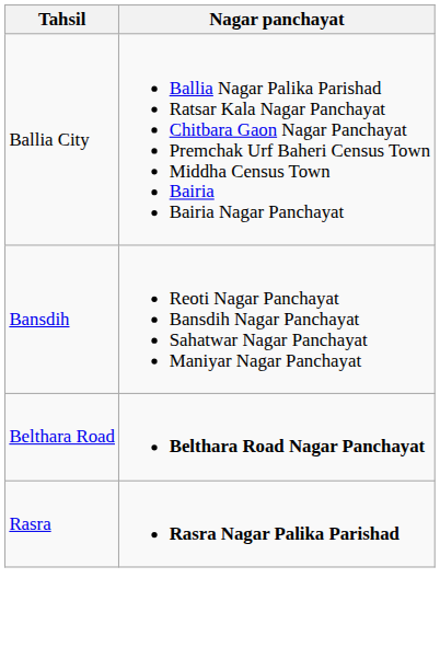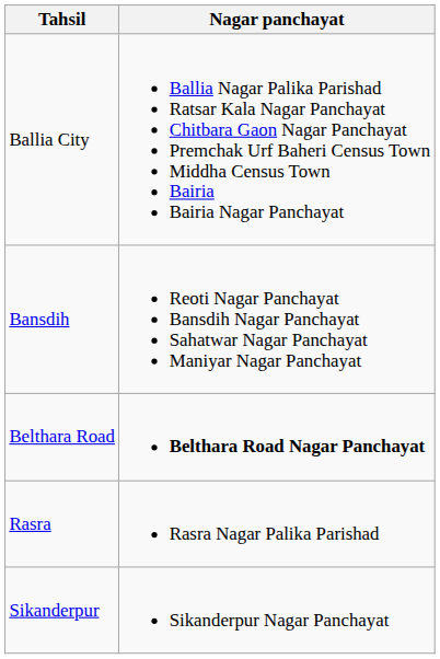Rasra | Nagar panchayat: bold -> normal
+ row: Sikanderpur | Sikanderpur Nagar Panchayat
